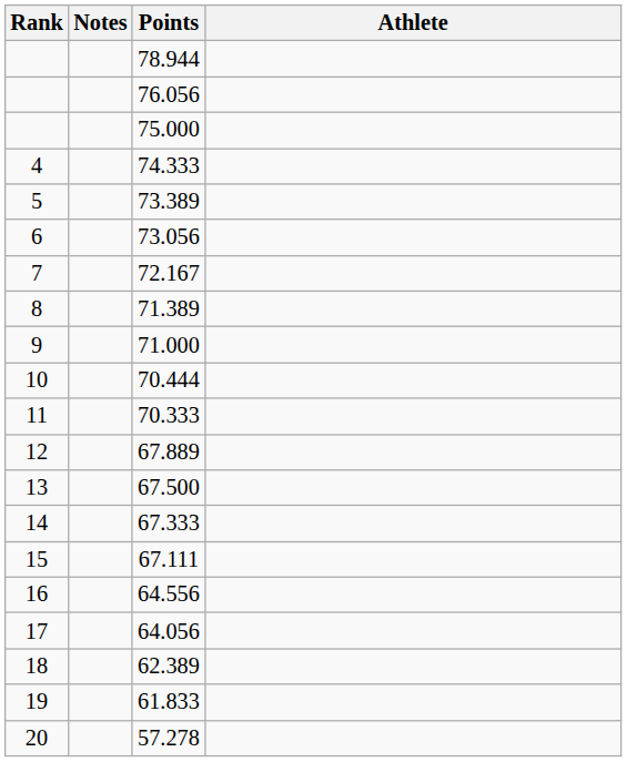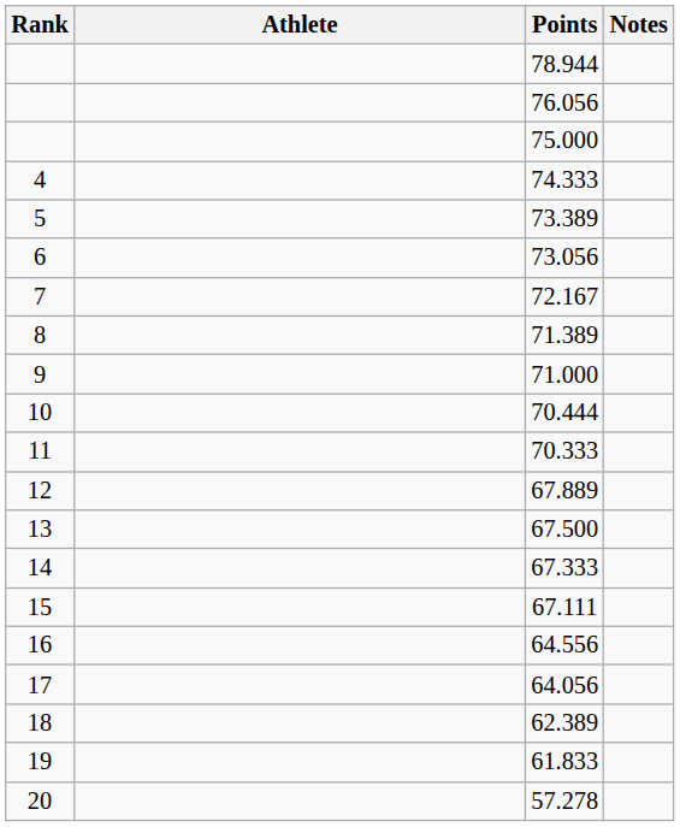columns swapped: Athlete <-> Notes
